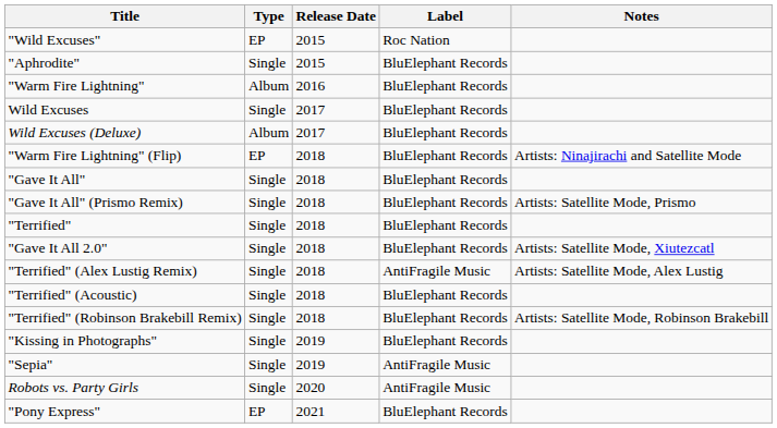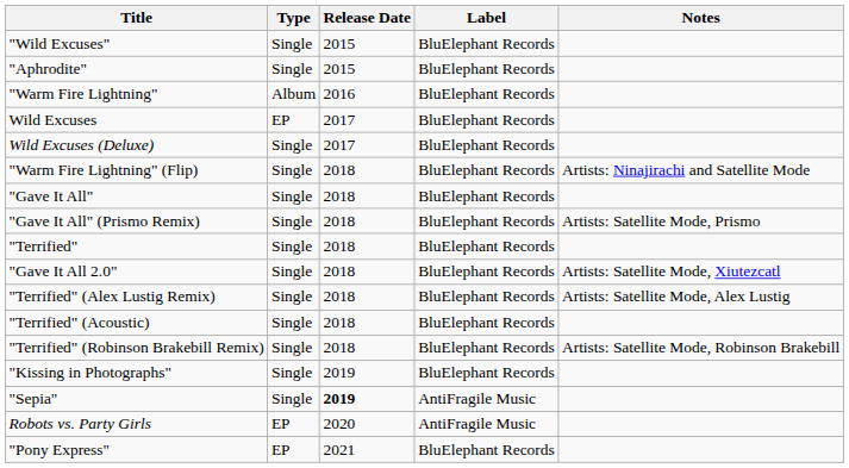"Wild Excuses" | Type: EP -> Single
"Wild Excuses" | Label: Roc Nation -> BluElephant Records
Wild Excuses | Type: Single -> EP
Wild Excuses (Deluxe) | Type: Album -> Single
"Warm Fire Lightning" (Flip) | Type: EP -> Single
"Terrified" (Alex Lustig Remix) | Label: AntiFragile Music -> BluElephant Records
"Sepia" | Release Date: normal -> bold
Robots vs. Party Girls | Type: Single -> EP
